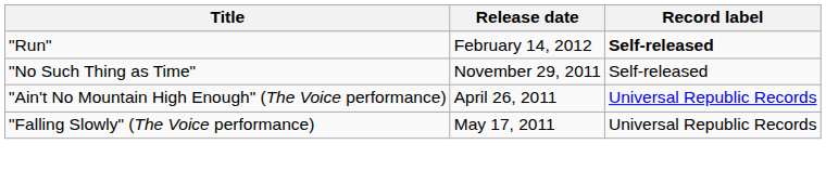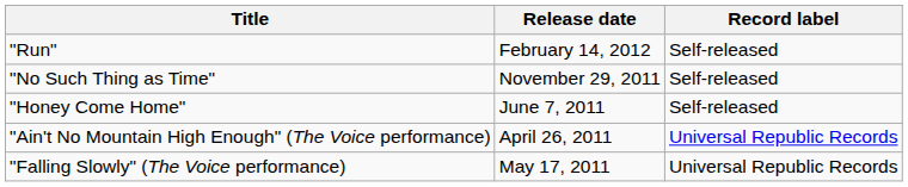"Run" | Record label: bold -> normal
+ row: "Honey Come Home" | June 7, 2011 | Self-released
